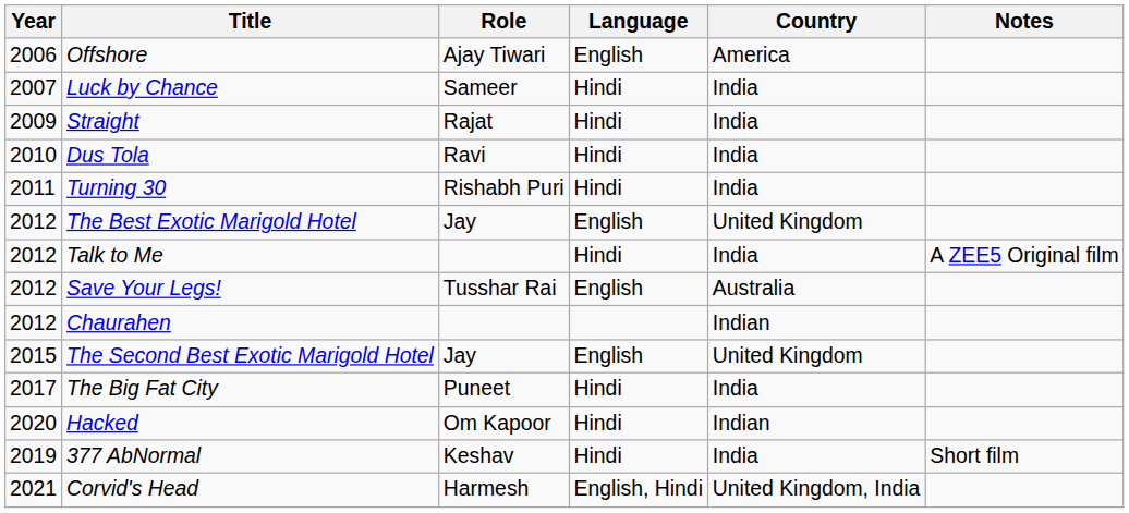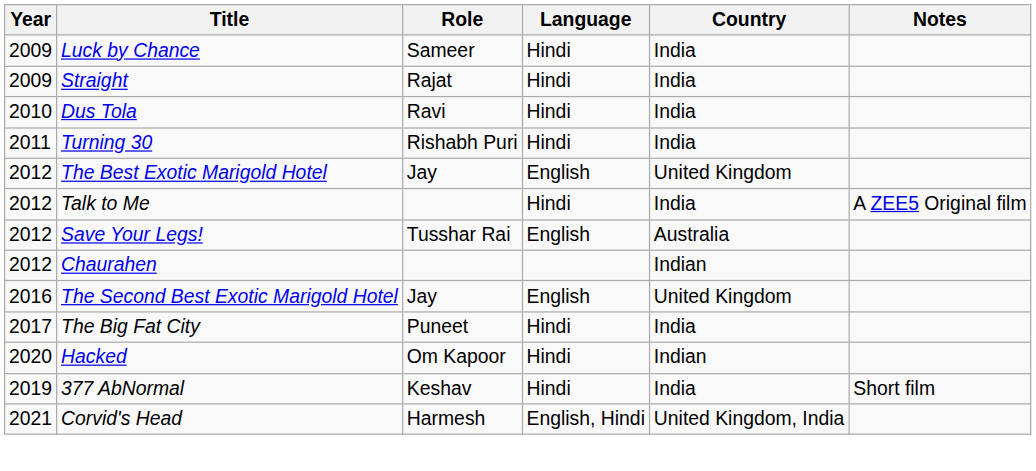- row: 2006 | Offshore | Ajay Tiwari | English | America
Luck by Chance | Year: 2007 -> 2009
The Second Best Exotic Marigold Hotel | Year: 2015 -> 2016
